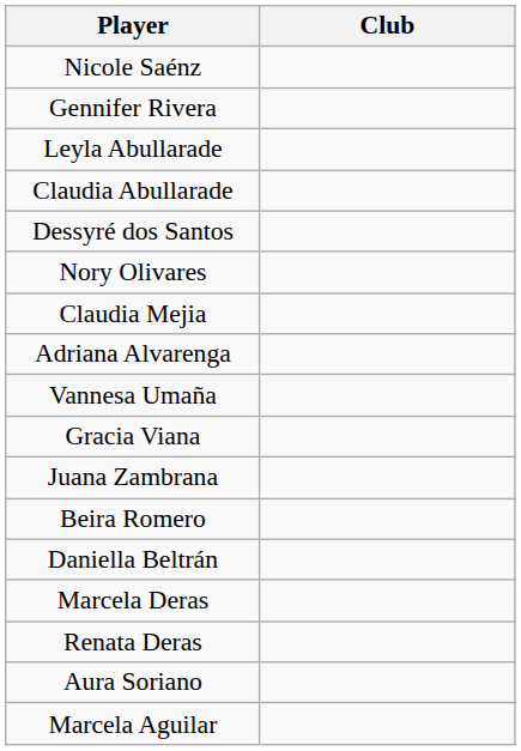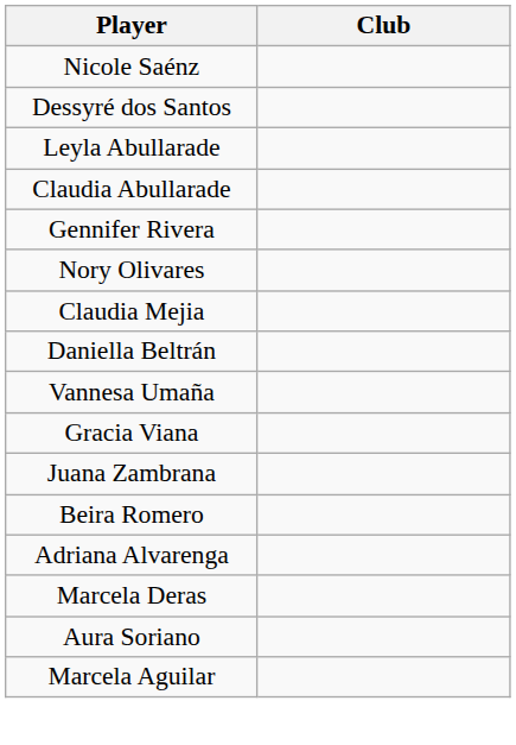rows swapped: Dessyré dos Santos <-> Gennifer Rivera
rows swapped: Daniella Beltrán <-> Adriana Alvarenga
- row: Renata Deras
